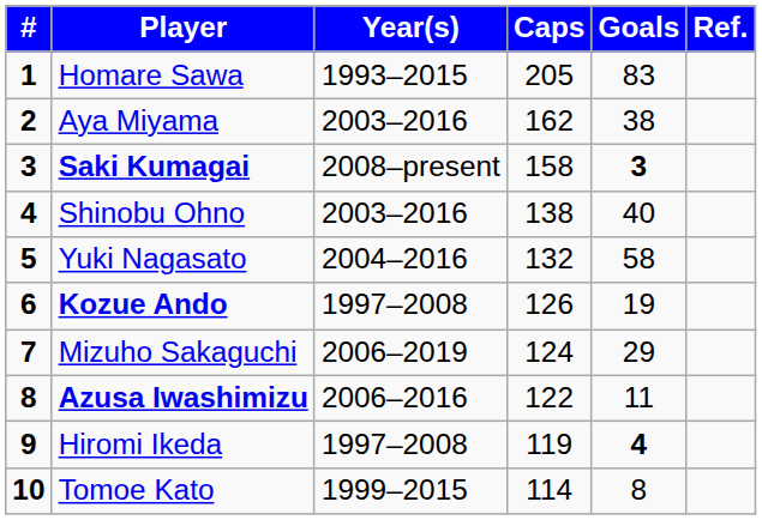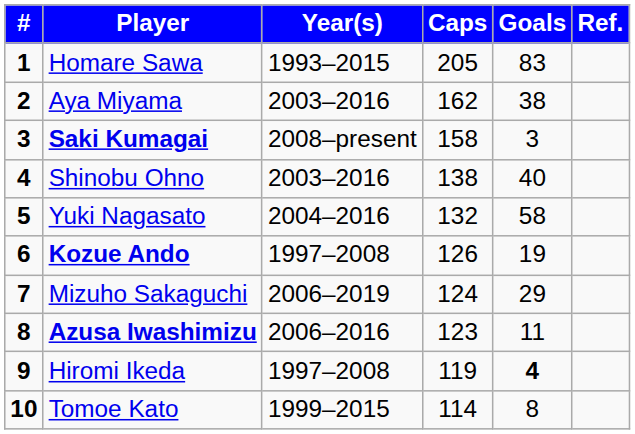Saki Kumagai | Goals: bold -> normal
Azusa Iwashimizu | Caps: 122 -> 123
